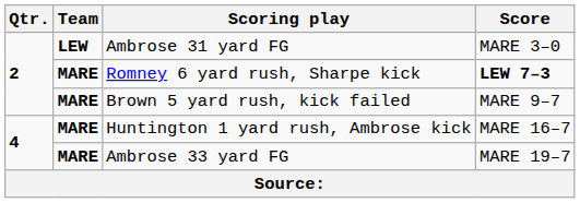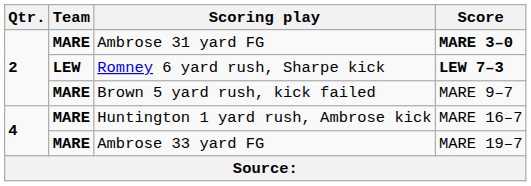Ambrose 31 yard FG | Team: LEW -> MARE
Ambrose 31 yard FG | Score: normal -> bold
Romney 6 yard rush, Sharpe kick | Team: MARE -> LEW
